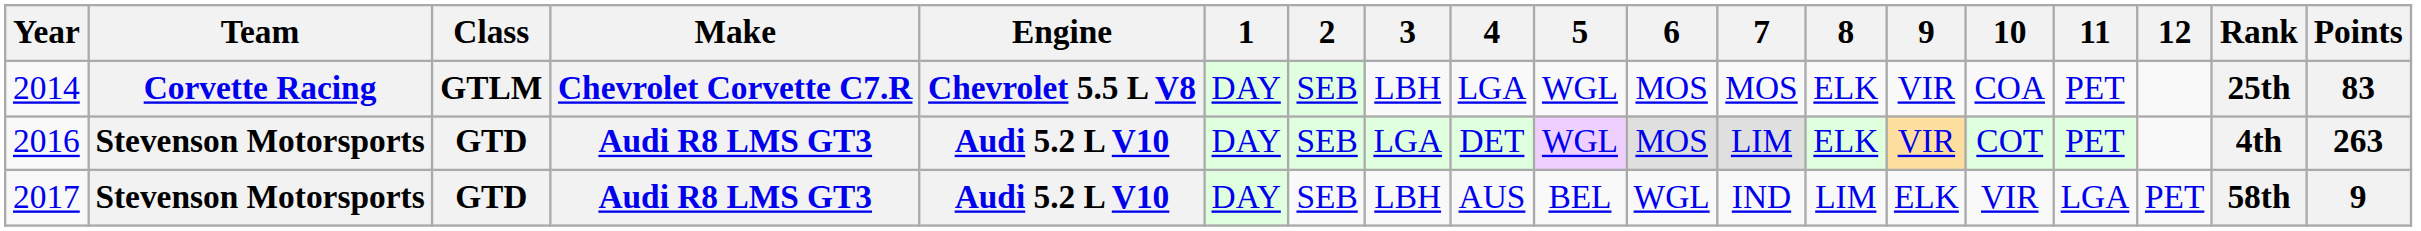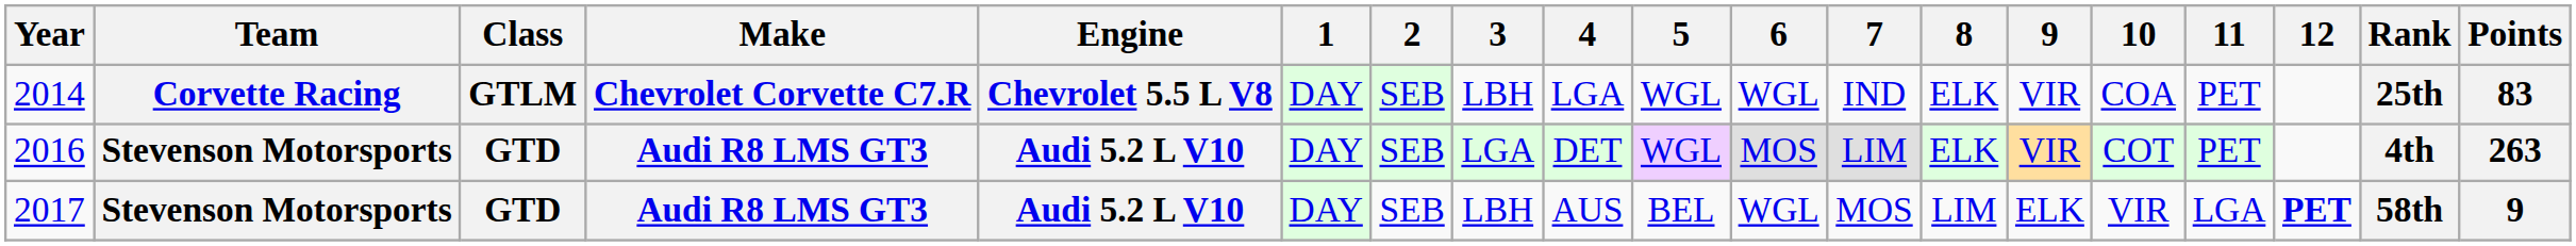2014 | 6: MOS -> WGL
2014 | 7: MOS -> IND
2017 | 7: IND -> MOS
2017 | 12: normal -> bold
